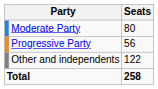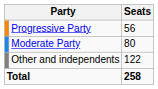rows swapped: Moderate Party <-> Progressive Party
